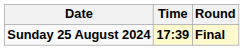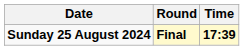columns swapped: Time <-> Round
